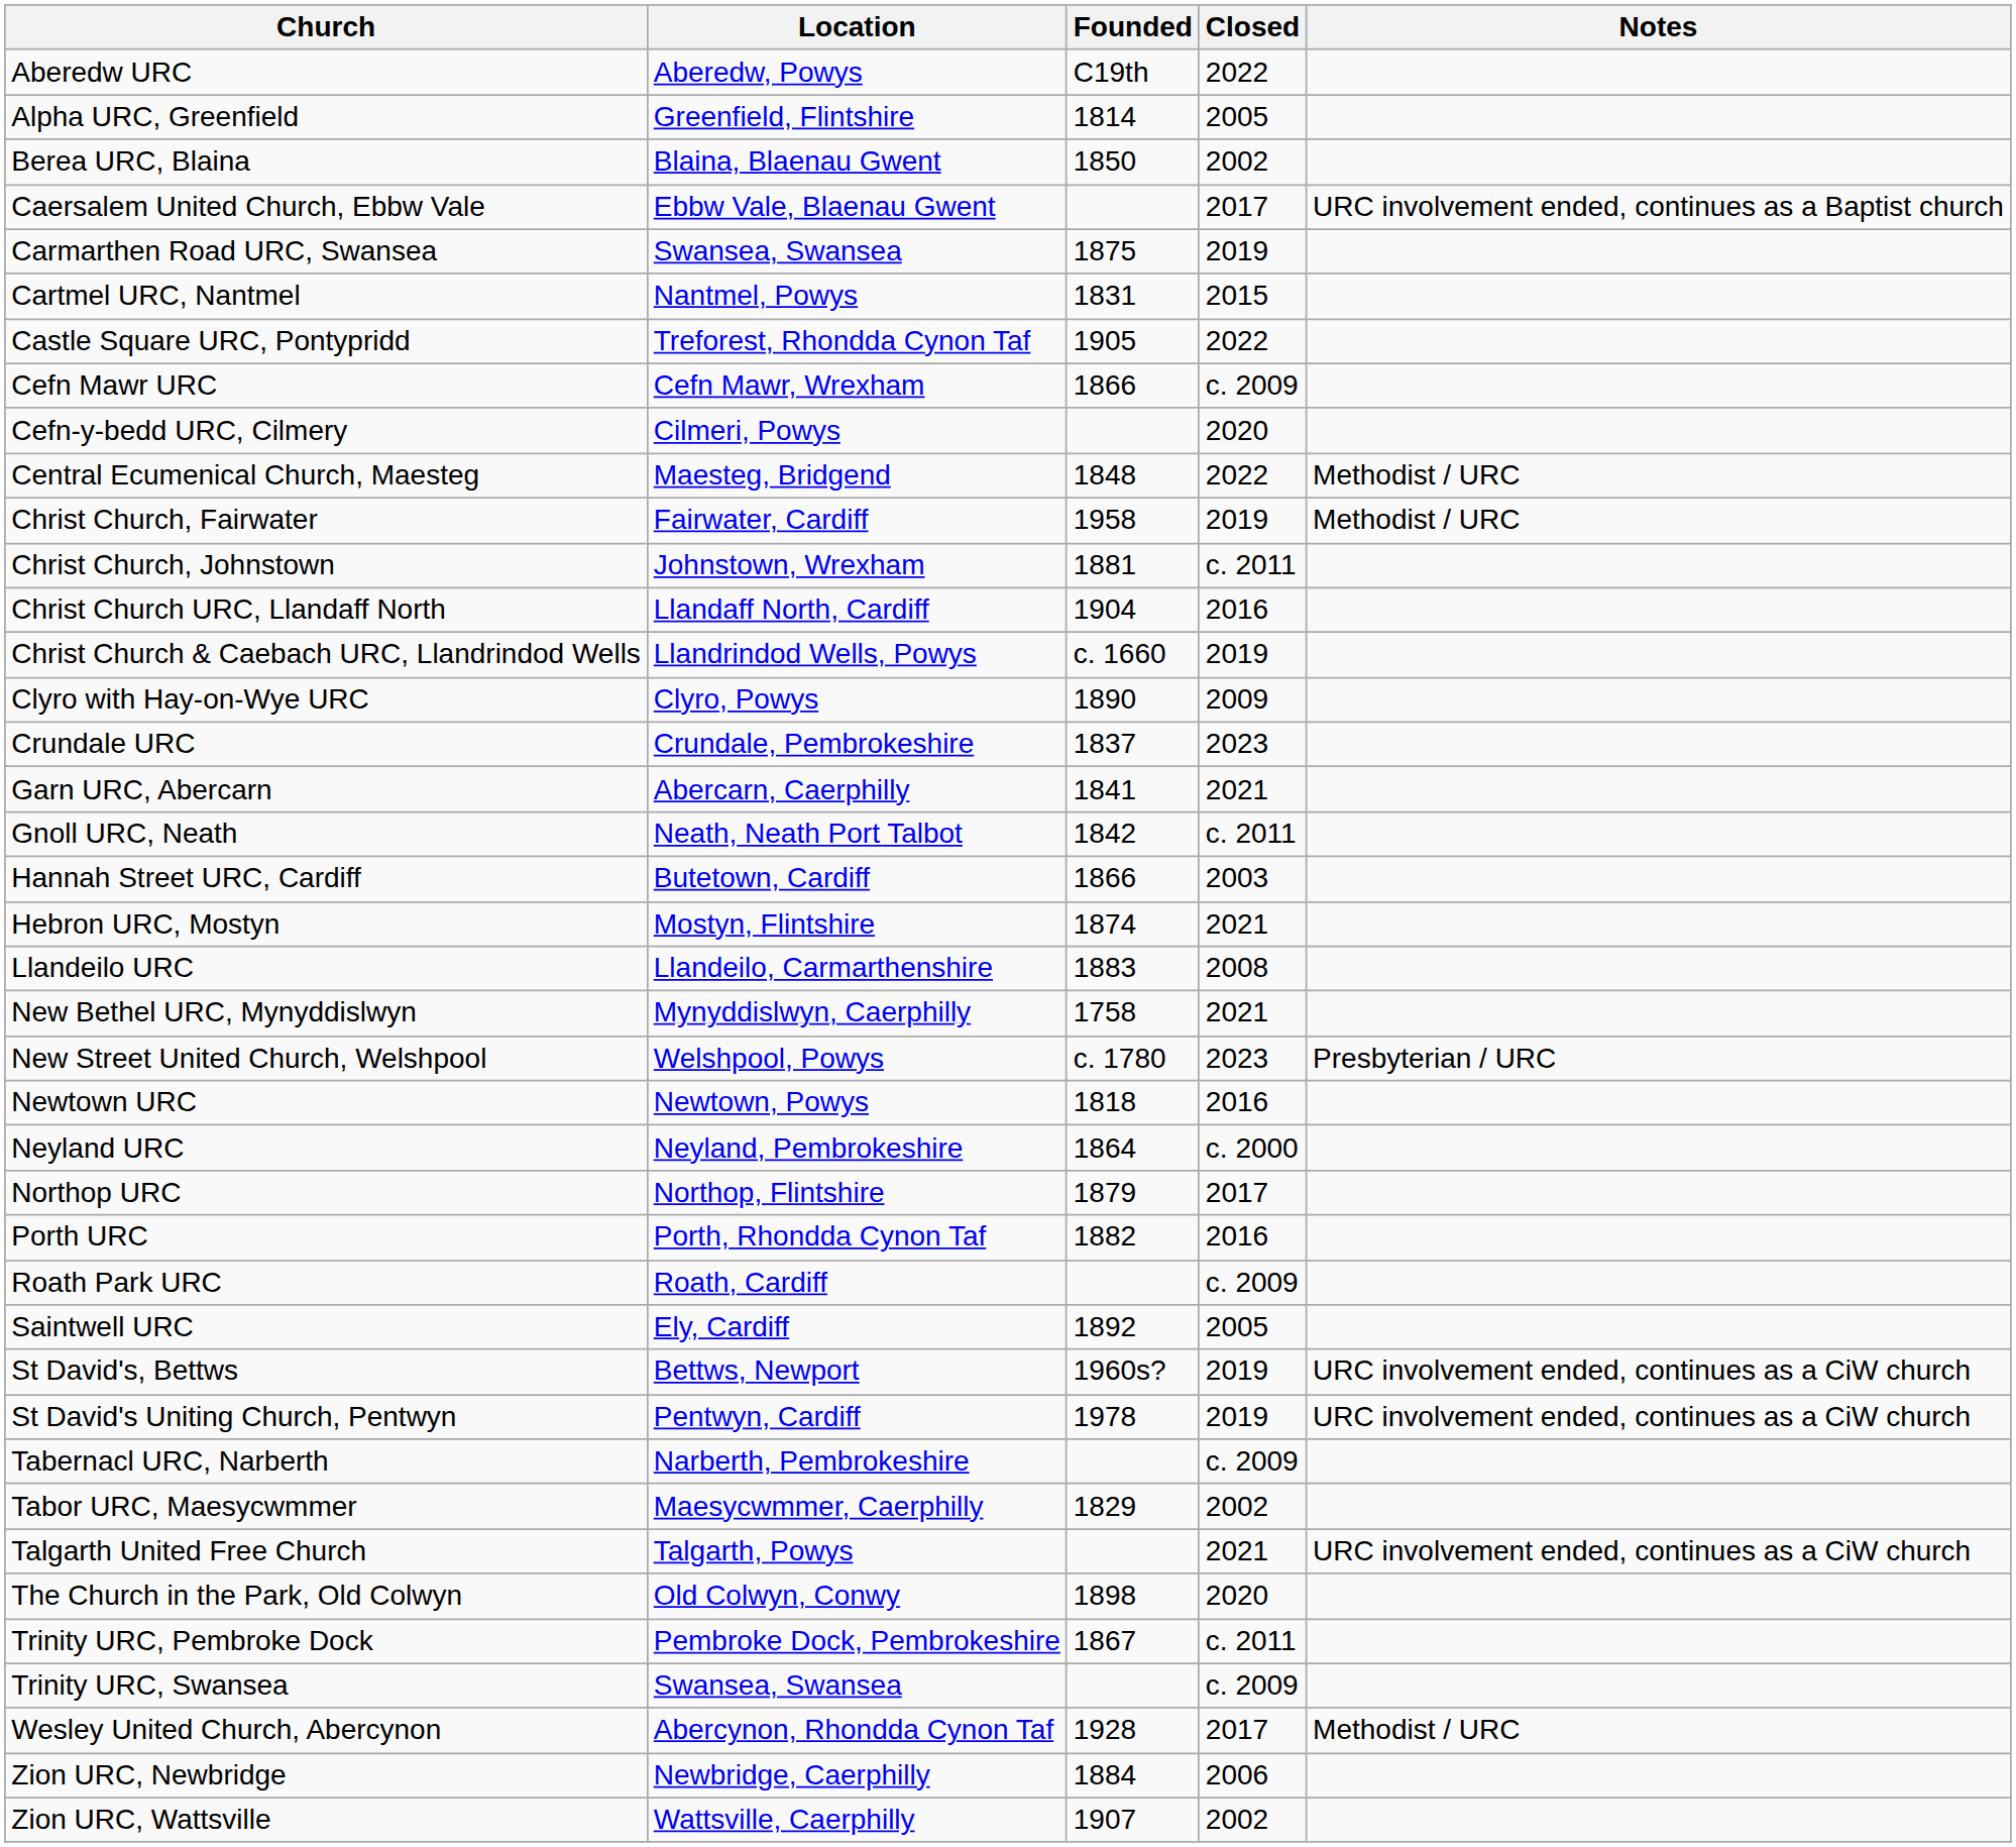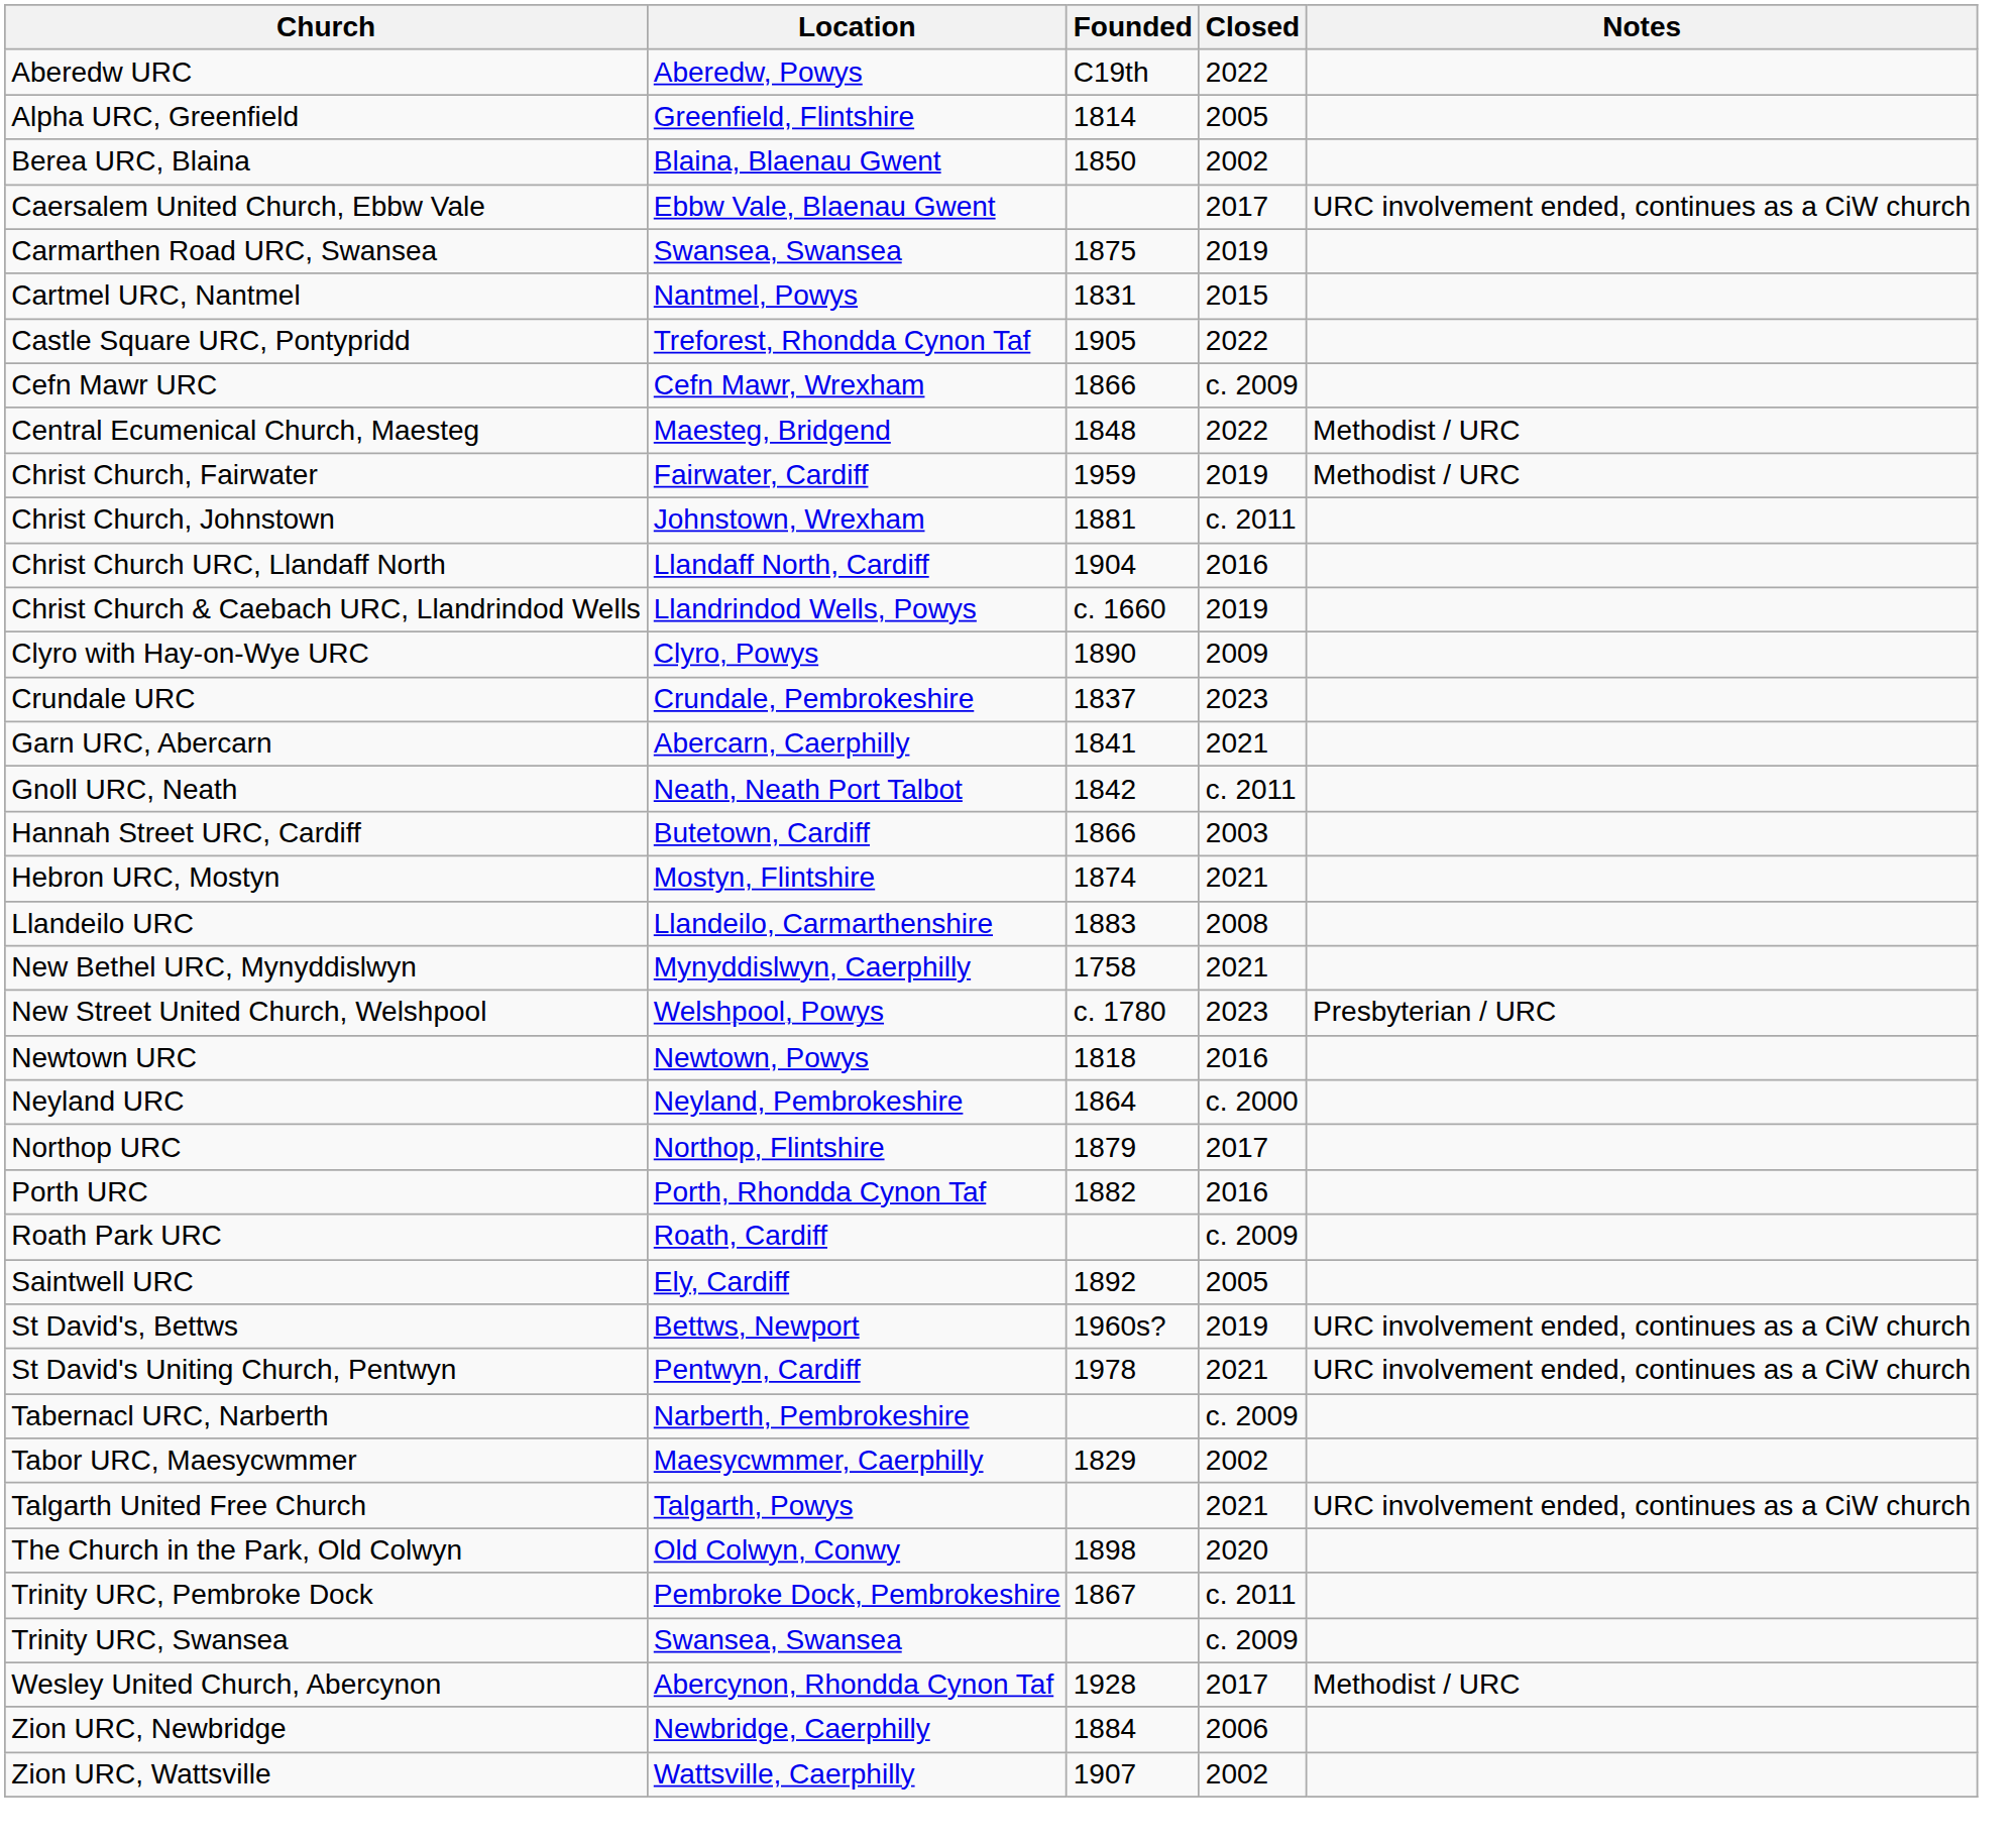Caersalem United Church, Ebbw Vale | Notes: URC involvement ended, continues as a Baptist church -> URC involvement ended, continues as a CiW church
- row: Cefn-y-bedd URC, Cilmery | Cilmeri, Powys | 2020
Christ Church, Fairwater | Founded: 1958 -> 1959
St David's Uniting Church, Pentwyn | Closed: 2019 -> 2021
